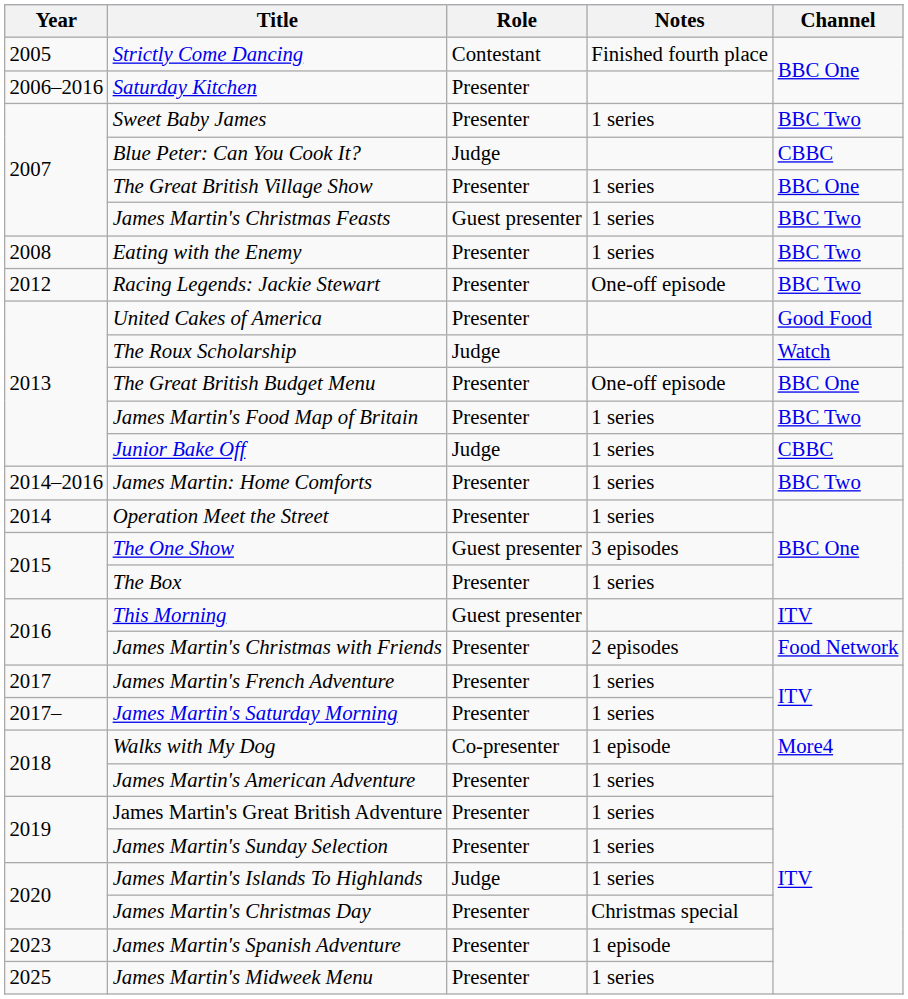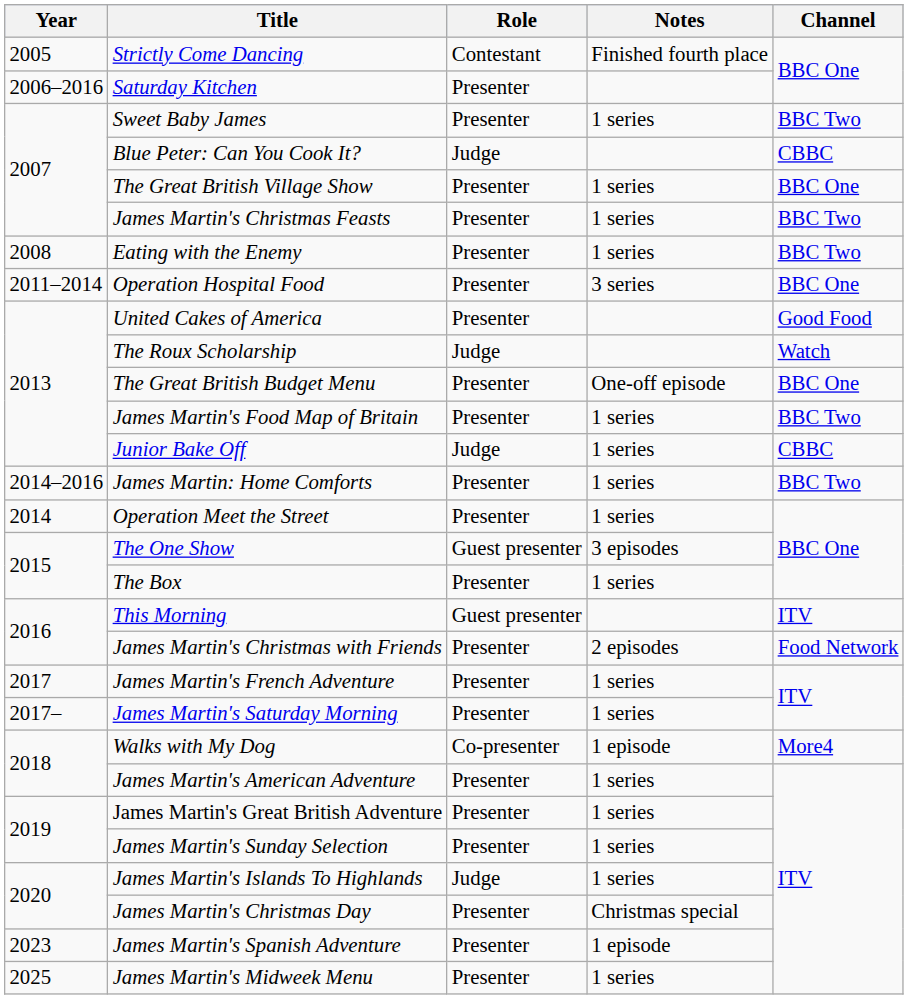James Martin's Christmas Feasts | Role: Guest presenter -> Presenter
+ row: 2011–2014 | Operation Hospital Food | Presenter | 3 series | BBC One
- row: 2012 | Racing Legends: Jackie Stewart | Presenter | One-off episode | BBC Two
